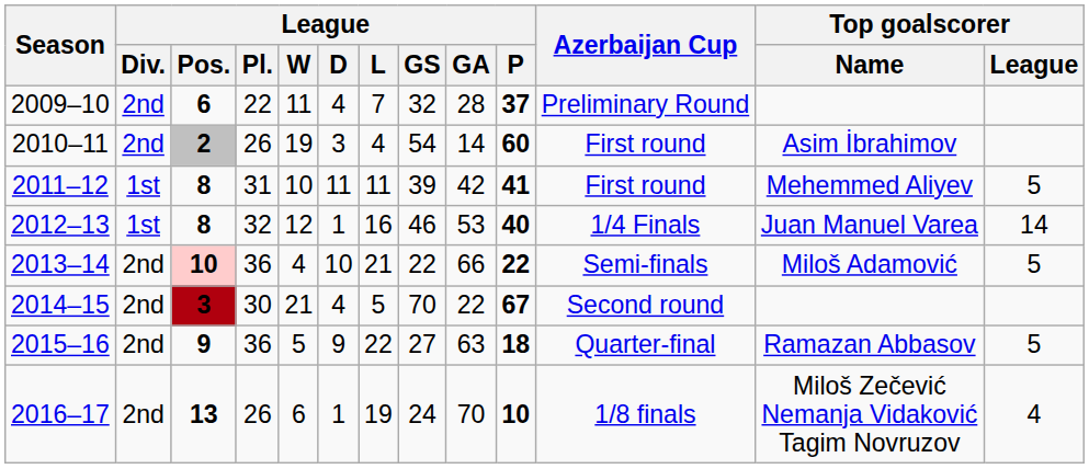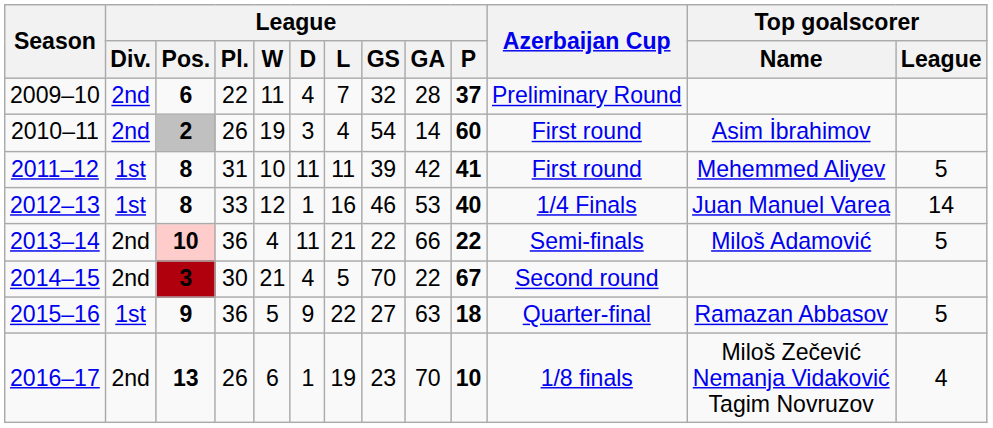2012–13 | League / Pl.: 32 -> 33
2013–14 | League / D: 10 -> 11
2015–16 | League / Div.: 2nd -> 1st
2016–17 | League / GS: 24 -> 23
